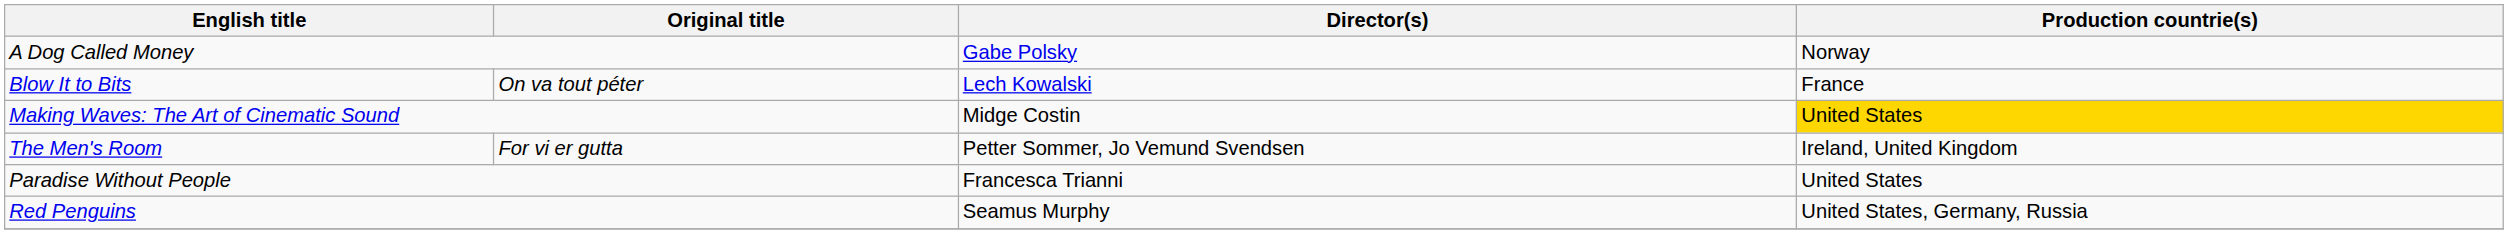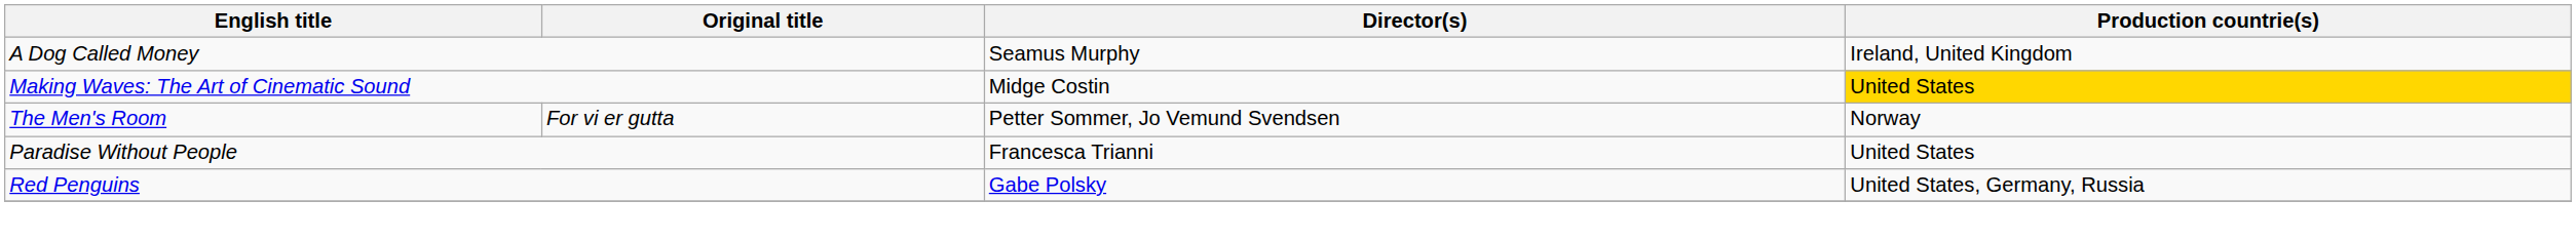A Dog Called Money | Director(s): Gabe Polsky -> Seamus Murphy
A Dog Called Money | Production countrie(s): Norway -> Ireland, United Kingdom
- row: Blow It to Bits | On va tout péter | Lech Kowalski | France
The Men's Room | Production countrie(s): Ireland, United Kingdom -> Norway
Red Penguins | Director(s): Seamus Murphy -> Gabe Polsky
